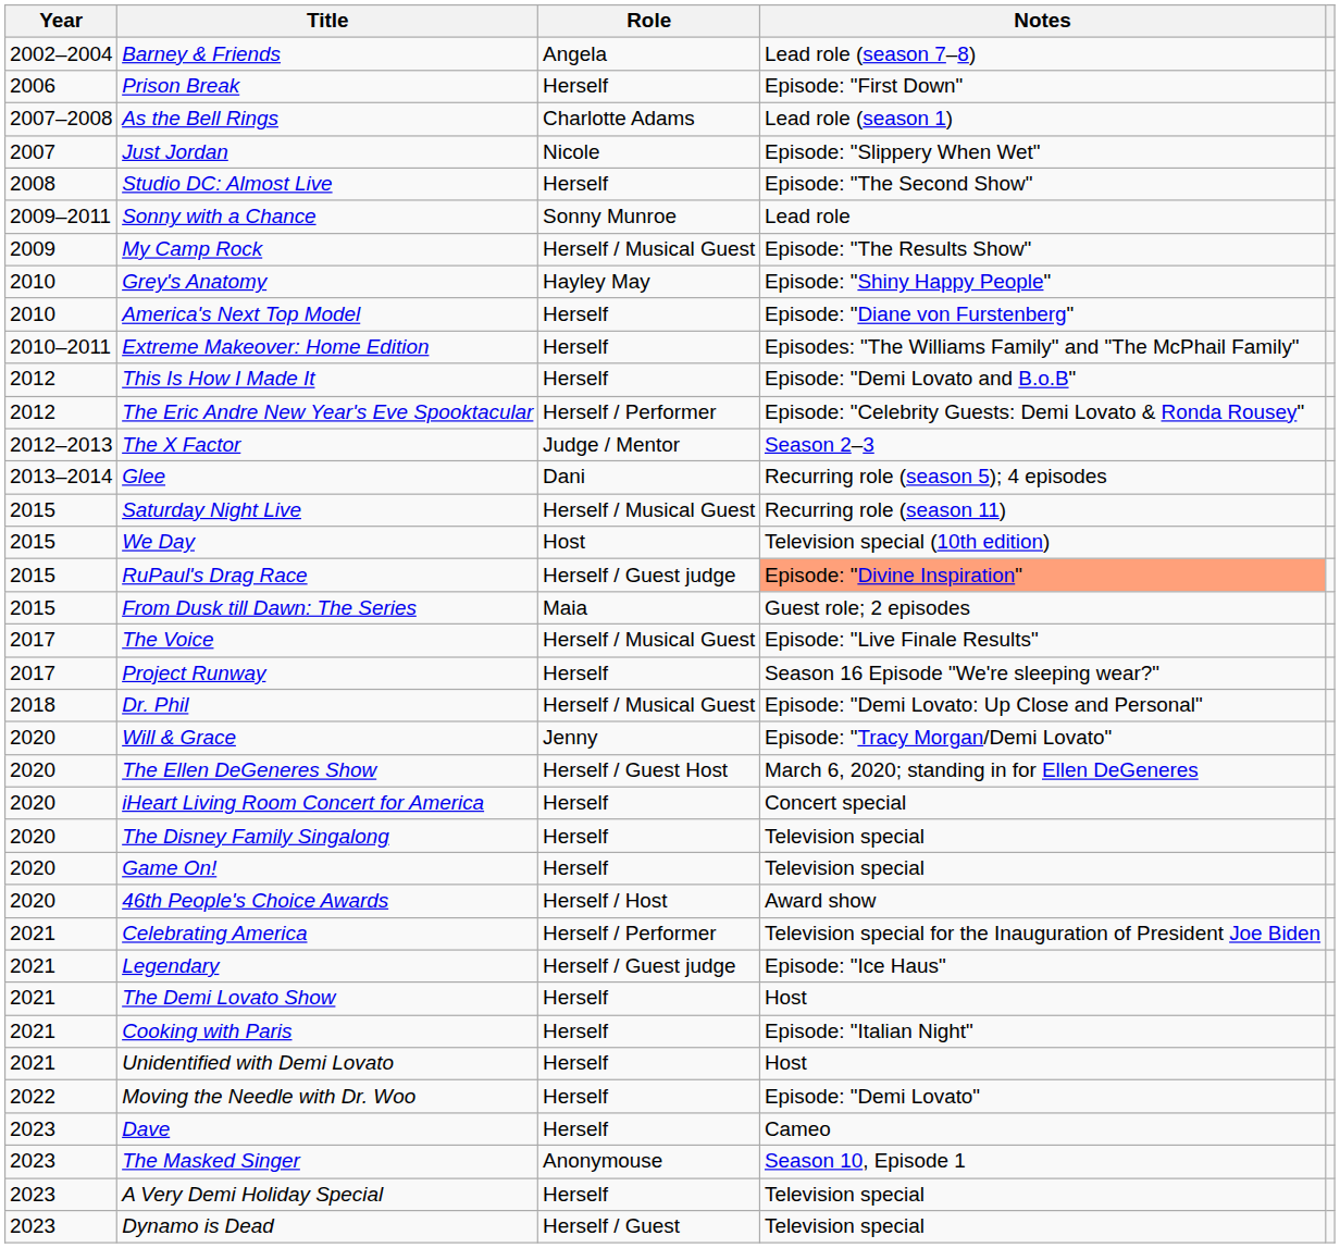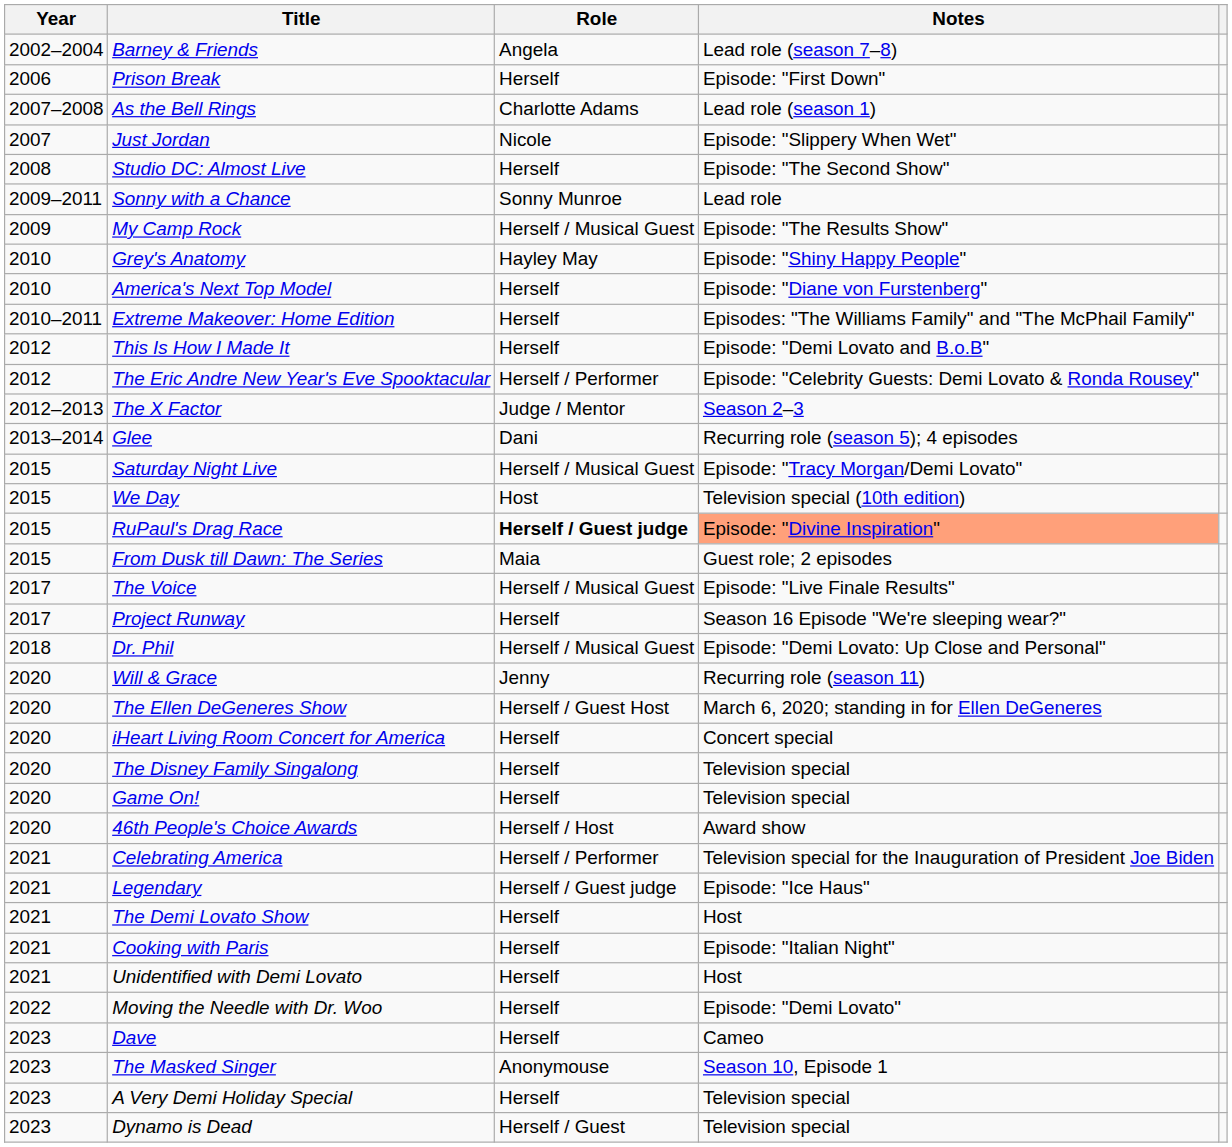Saturday Night Live | Notes: Recurring role (season 11) -> Episode: "Tracy Morgan/Demi Lovato"
RuPaul's Drag Race | Role: normal -> bold
Will & Grace | Notes: Episode: "Tracy Morgan/Demi Lovato" -> Recurring role (season 11)
